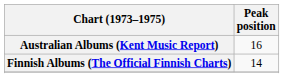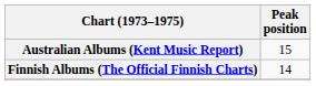Australian Albums (Kent Music Report) | Peak position: 16 -> 15
